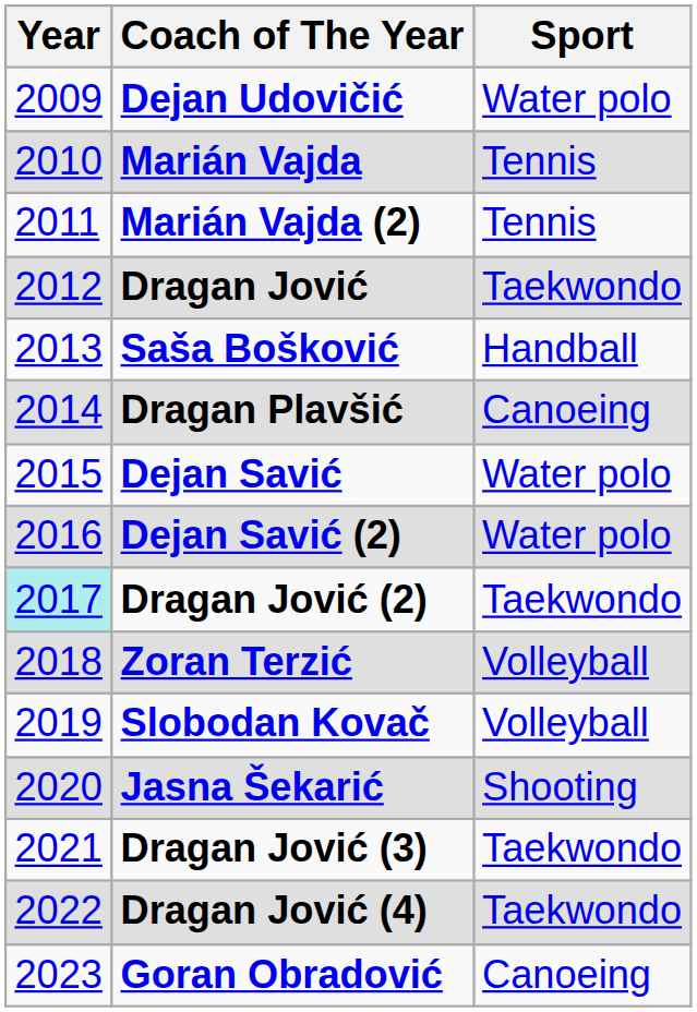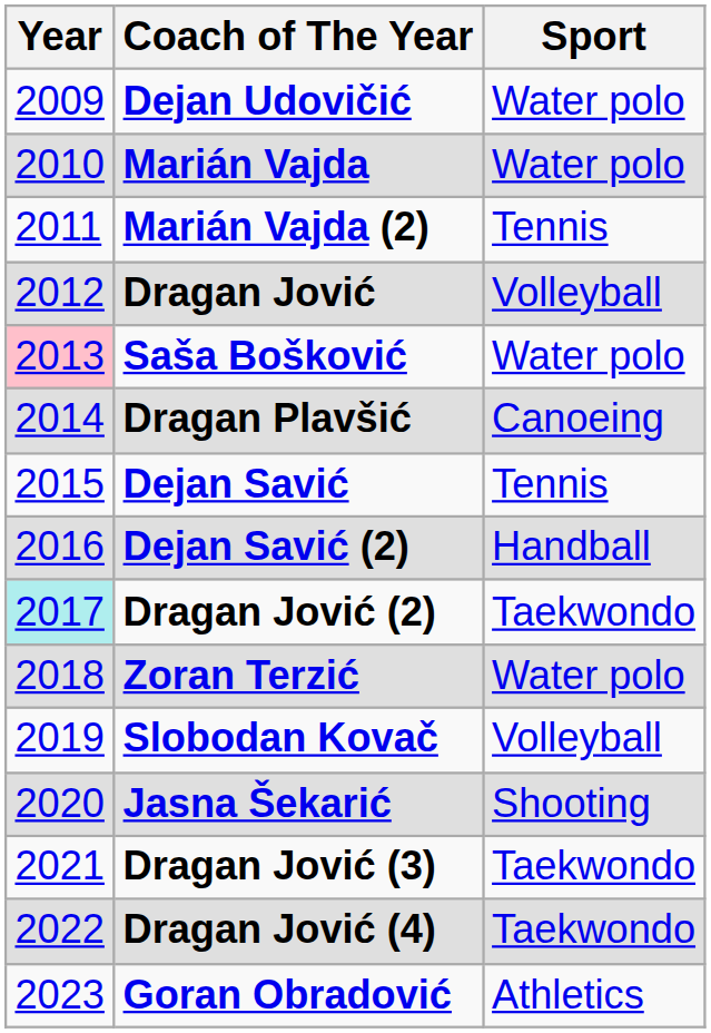Marián Vajda | Sport: Tennis -> Water polo
Dragan Jović | Sport: Taekwondo -> Volleyball
Saša Bošković | Year: no background -> pink background
Saša Bošković | Sport: Handball -> Water polo
Dejan Savić | Sport: Water polo -> Tennis
Dejan Savić (2) | Sport: Water polo -> Handball
Zoran Terzić | Sport: Volleyball -> Water polo
Goran Obradović | Sport: Canoeing -> Athletics
